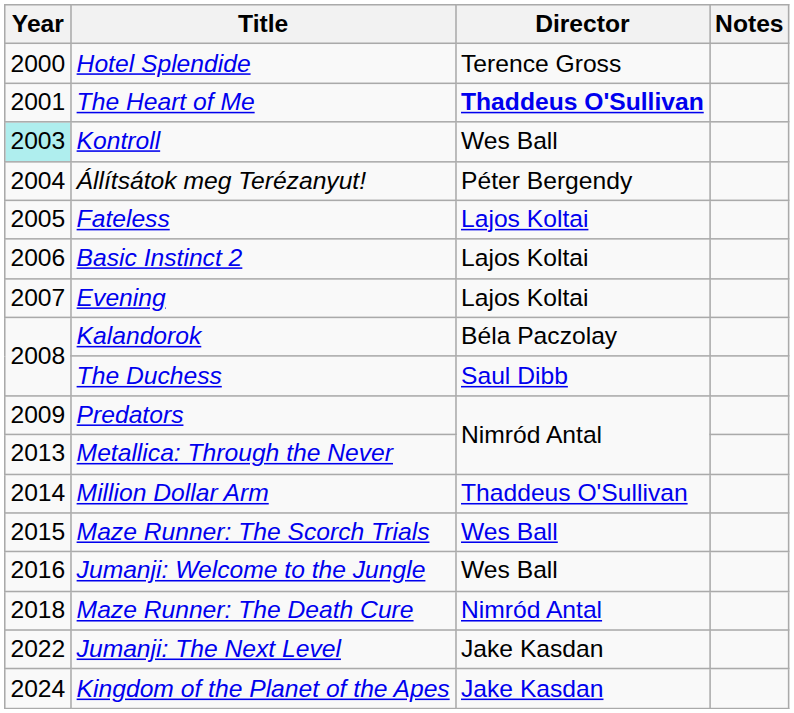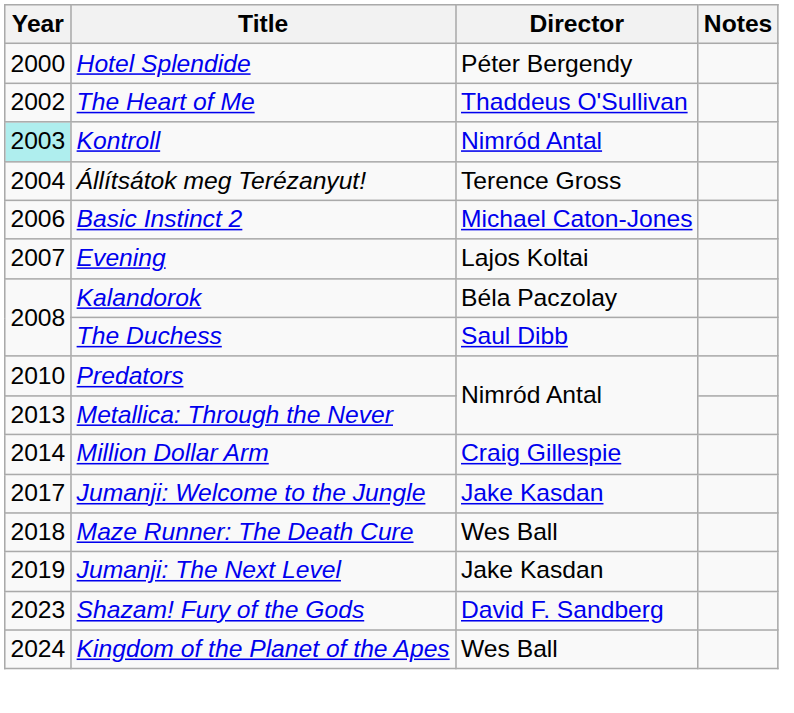Hotel Splendide | Director: Terence Gross -> Péter Bergendy
The Heart of Me | Year: 2001 -> 2002
The Heart of Me | Director: bold -> normal
Kontroll | Director: Wes Ball -> Nimród Antal
Állítsátok meg Terézanyut! | Director: Péter Bergendy -> Terence Gross
- row: 2005 | Fateless | Lajos Koltai
Basic Instinct 2 | Director: Lajos Koltai -> Michael Caton-Jones
Predators | Year: 2009 -> 2010
Million Dollar Arm | Director: Thaddeus O'Sullivan -> Craig Gillespie
- row: 2015 | Maze Runner: The Scorch Trials | Wes Ball
Jumanji: Welcome to the Jungle | Year: 2016 -> 2017
Jumanji: Welcome to the Jungle | Director: Wes Ball -> Jake Kasdan
Maze Runner: The Death Cure | Director: Nimród Antal -> Wes Ball
Jumanji: The Next Level | Year: 2022 -> 2019
+ row: 2023 | Shazam! Fury of the Gods | David F. Sandberg
Kingdom of the Planet of the Apes | Director: Jake Kasdan -> Wes Ball
